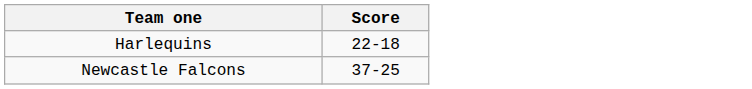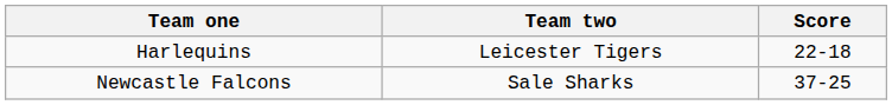+ column: Team two | Leicester Tigers | Sale Sharks
